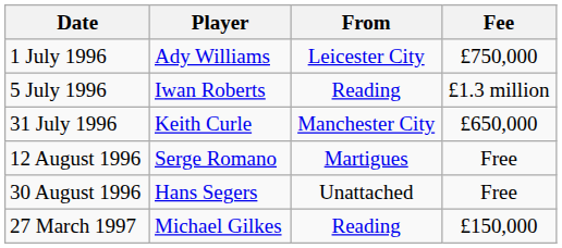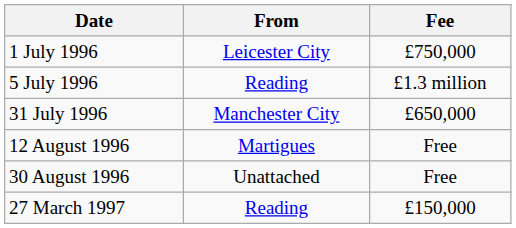- column: Player | Ady Williams | Iwan Roberts | Keith Curle | Serge Romano | Hans Segers | Michael Gilkes
